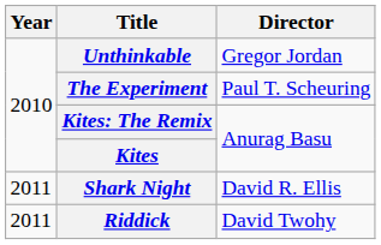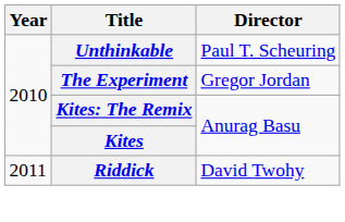Unthinkable | Director: Gregor Jordan -> Paul T. Scheuring
The Experiment | Director: Paul T. Scheuring -> Gregor Jordan
- row: 2011 | Shark Night | David R. Ellis
